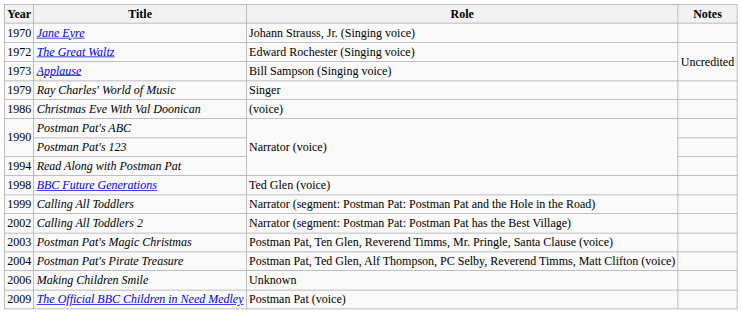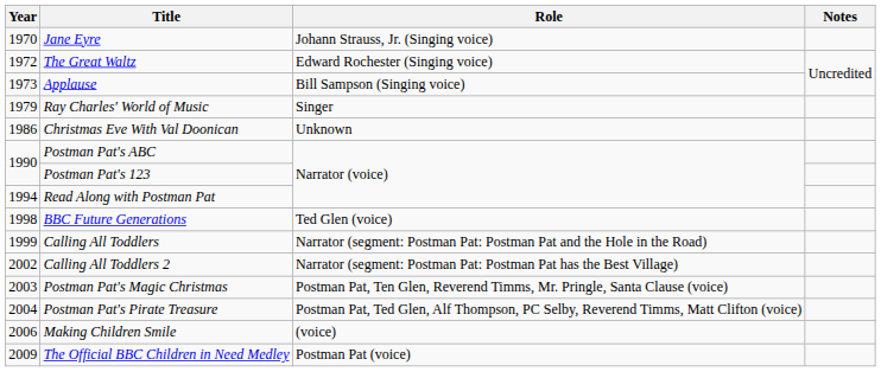Christmas Eve With Val Doonican | Role: (voice) -> Unknown
Making Children Smile | Role: Unknown -> (voice)
